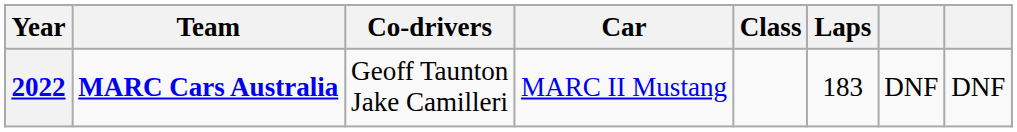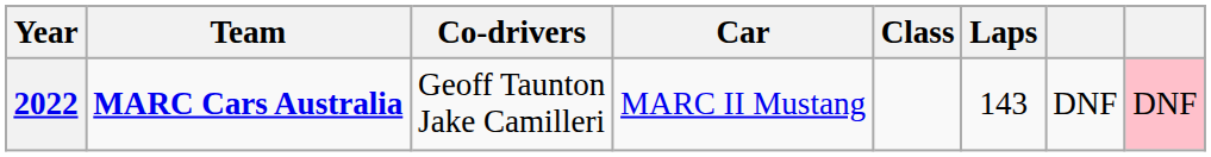2022 | Laps: 183 -> 143
2022 | column 8: no background -> pink background
